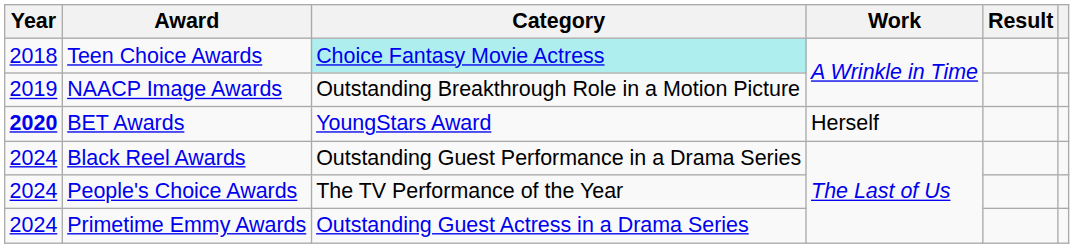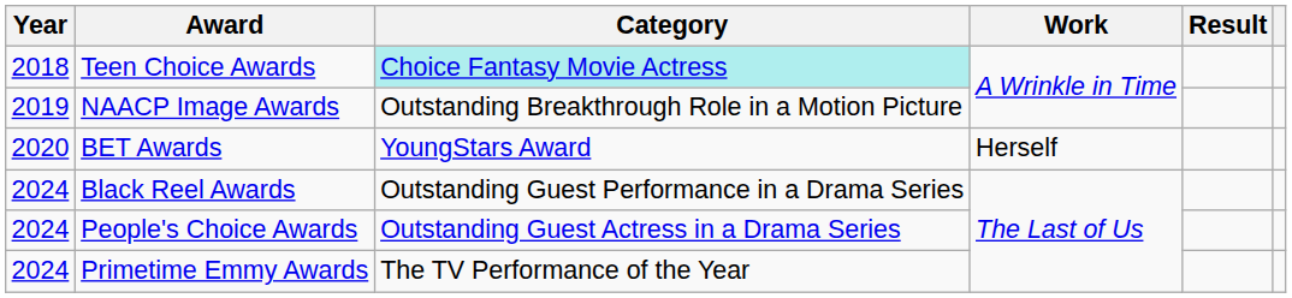BET Awards | Year: bold -> normal
People's Choice Awards | Category: The TV Performance of the Year -> Outstanding Guest Actress in a Drama Series
Primetime Emmy Awards | Category: Outstanding Guest Actress in a Drama Series -> The TV Performance of the Year
